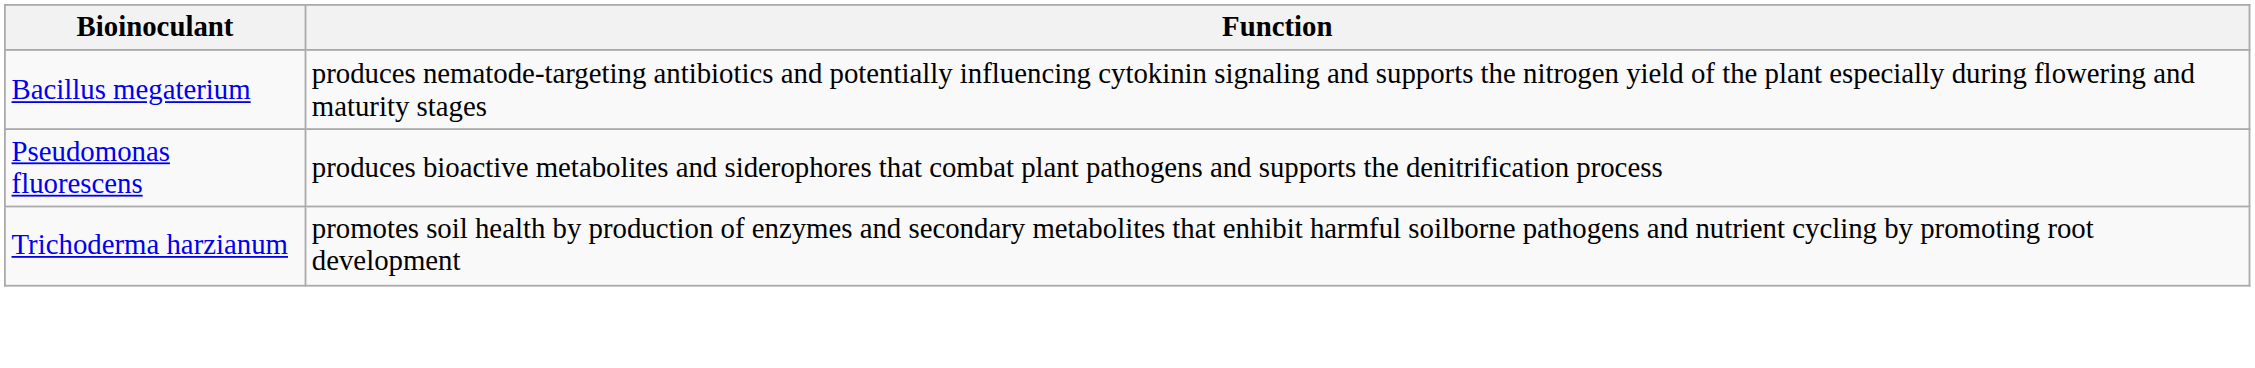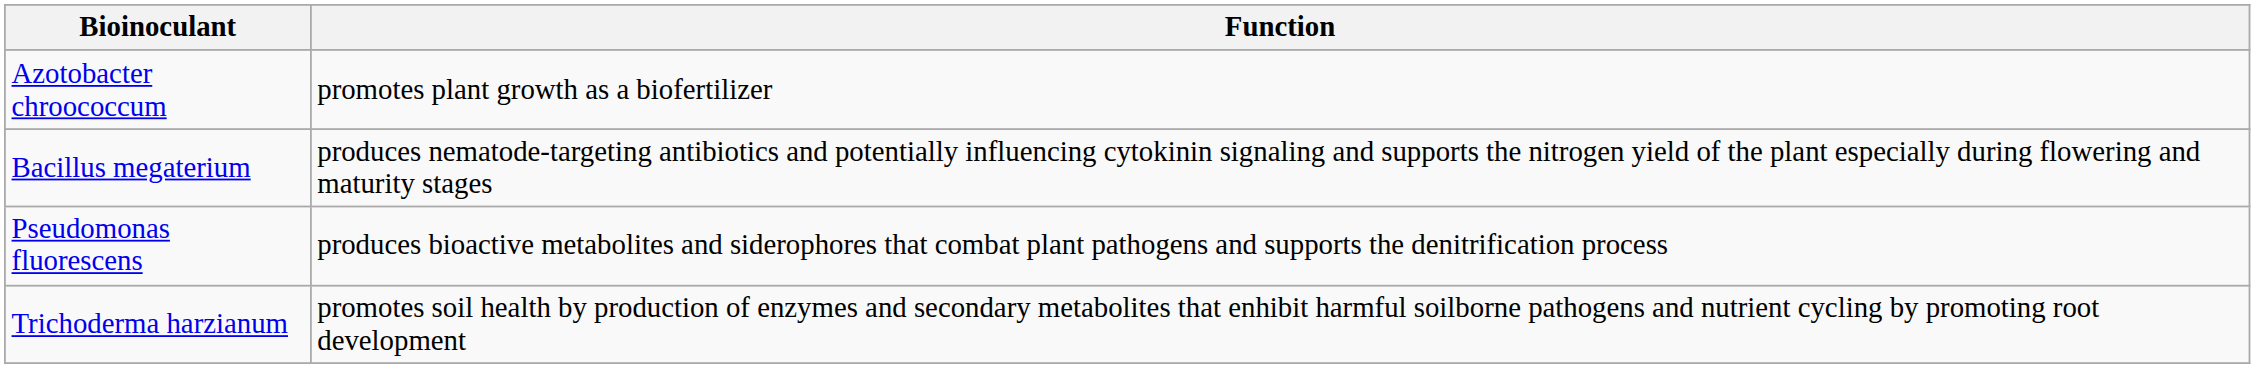+ row: Azotobacter chroococcum | promotes plant growth as a biofertilizer
